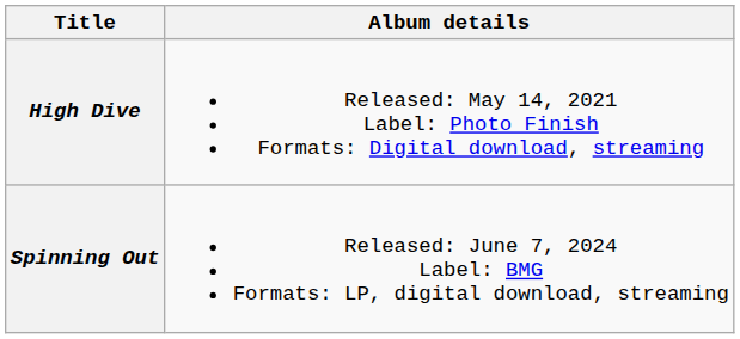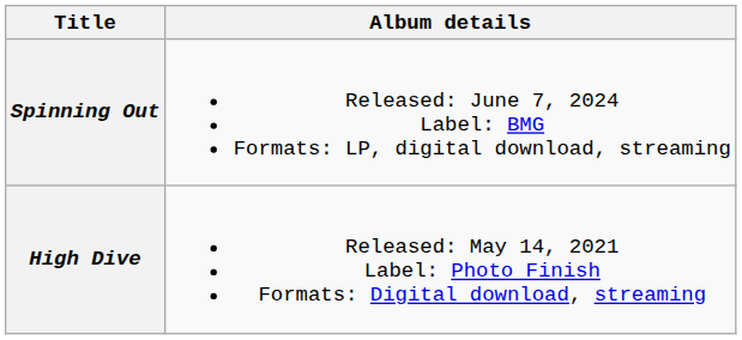rows swapped: High Dive <-> Spinning Out
